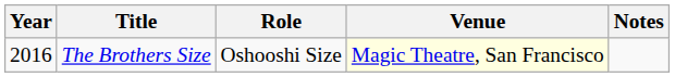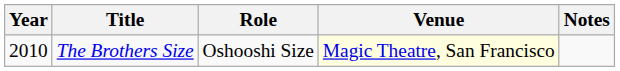The Brothers Size | Year: 2016 -> 2010
